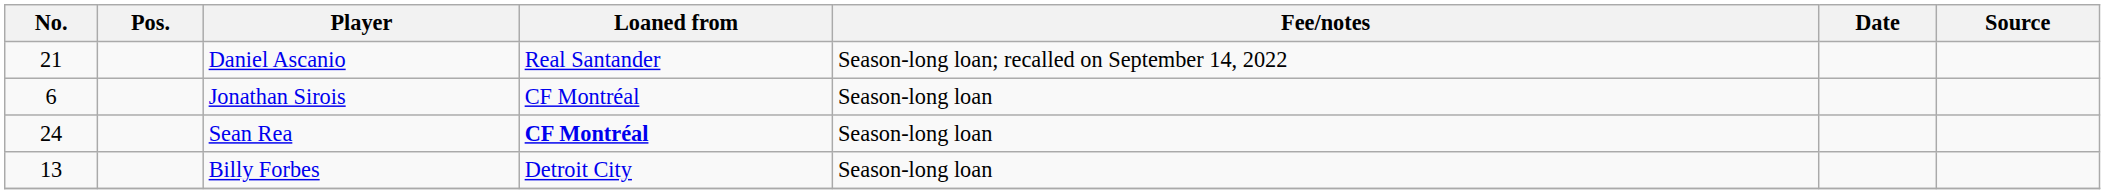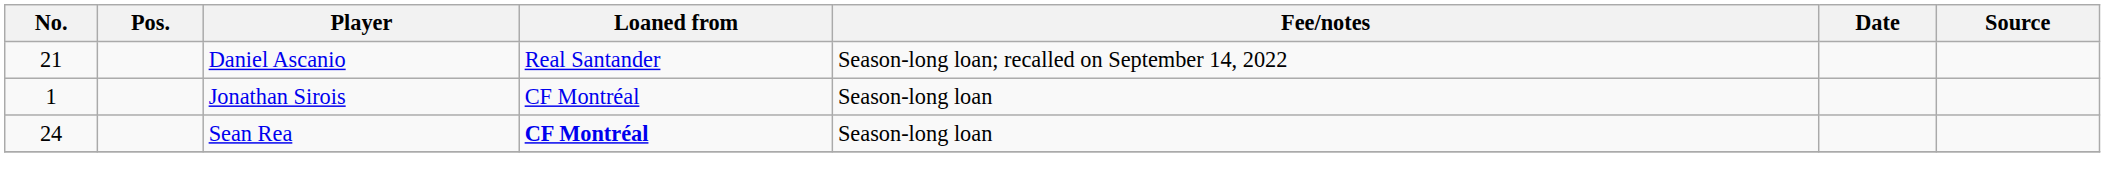Jonathan Sirois | No.: 6 -> 1
- row: 13 | Billy Forbes | Detroit City | Season-long loan
